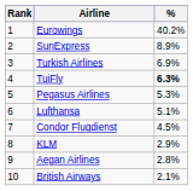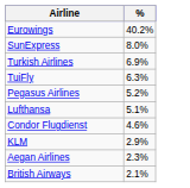- column: Rank | 1 | 2 | 3 | 4 | 5 | 6 | 7 | 8 | 9 | 10
SunExpress | %: 8.9% -> 8.0%
TuiFly | %: bold -> normal
Pegasus Airlines | %: 5.3% -> 5.2%
Condor Flugdienst | %: 4.5% -> 4.6%
Aegan Airlines | %: 2.8% -> 2.3%
